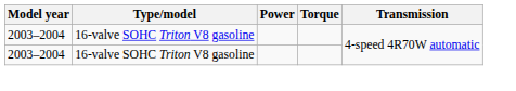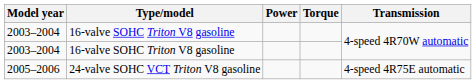+ row: 2005–2006 | 24-valve SOHC VCT Triton V8 gasoline | 4-speed 4R75E automatic
